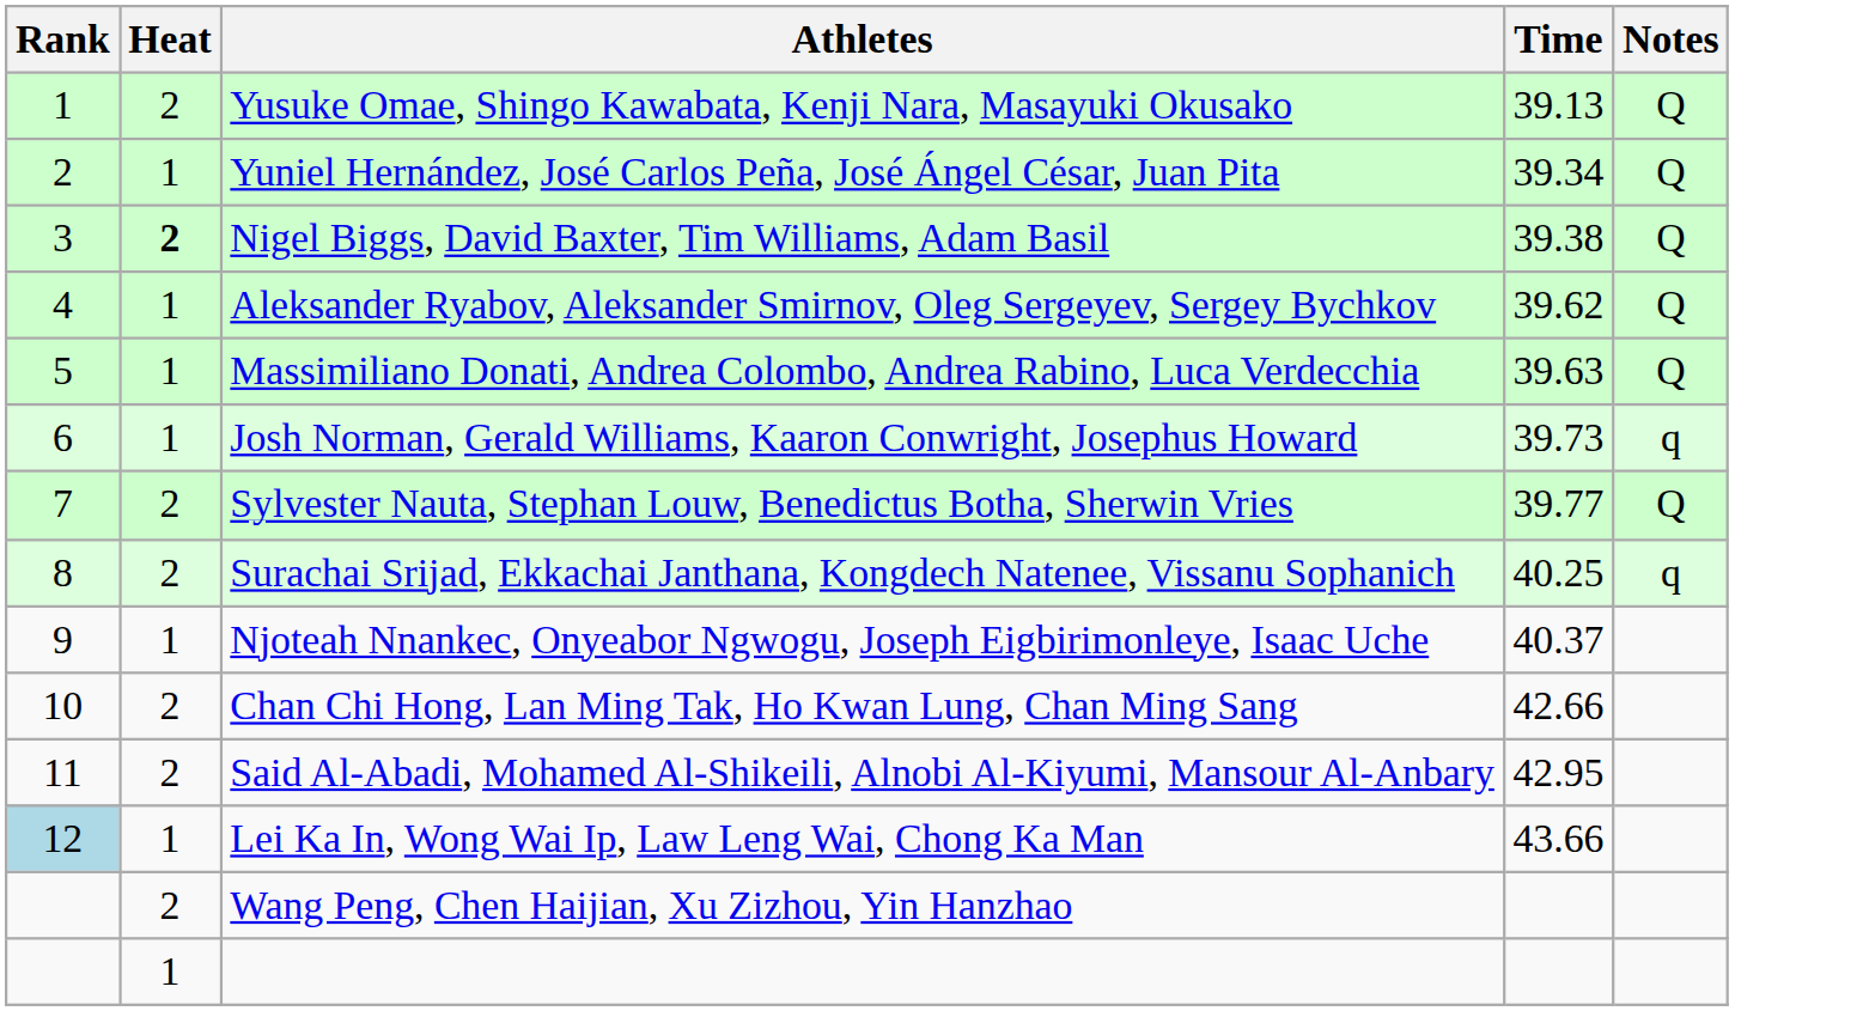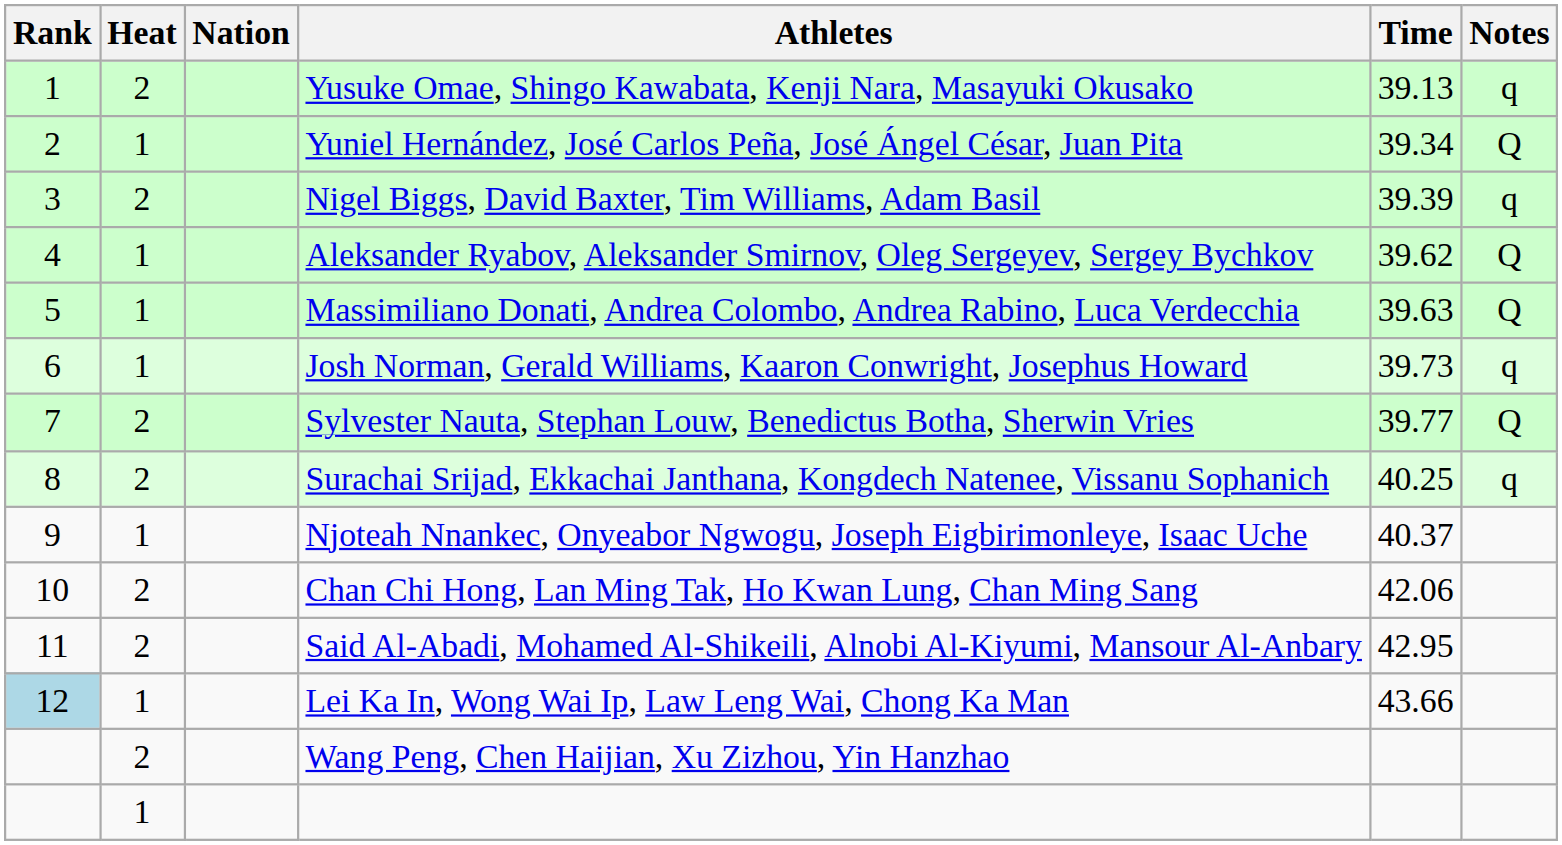+ column: Nation
Yusuke Omae, Shingo Kawabata, Kenji Nara, Masayuki Okusako | Notes: Q -> q
Nigel Biggs, David Baxter, Tim Williams, Adam Basil | Heat: bold -> normal
Nigel Biggs, David Baxter, Tim Williams, Adam Basil | Time: 39.38 -> 39.39
Nigel Biggs, David Baxter, Tim Williams, Adam Basil | Notes: Q -> q
Chan Chi Hong, Lan Ming Tak, Ho Kwan Lung, Chan Ming Sang | Time: 42.66 -> 42.06
